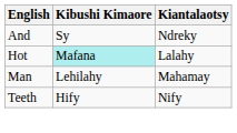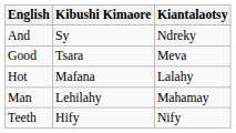+ row: Good | Tsara | Meva
Hot | Kibushi Kimaore: paleturquoise background -> no background
